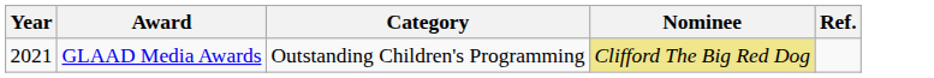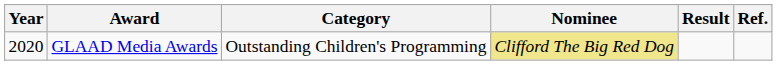+ column: Result
GLAAD Media Awards | Year: 2021 -> 2020
